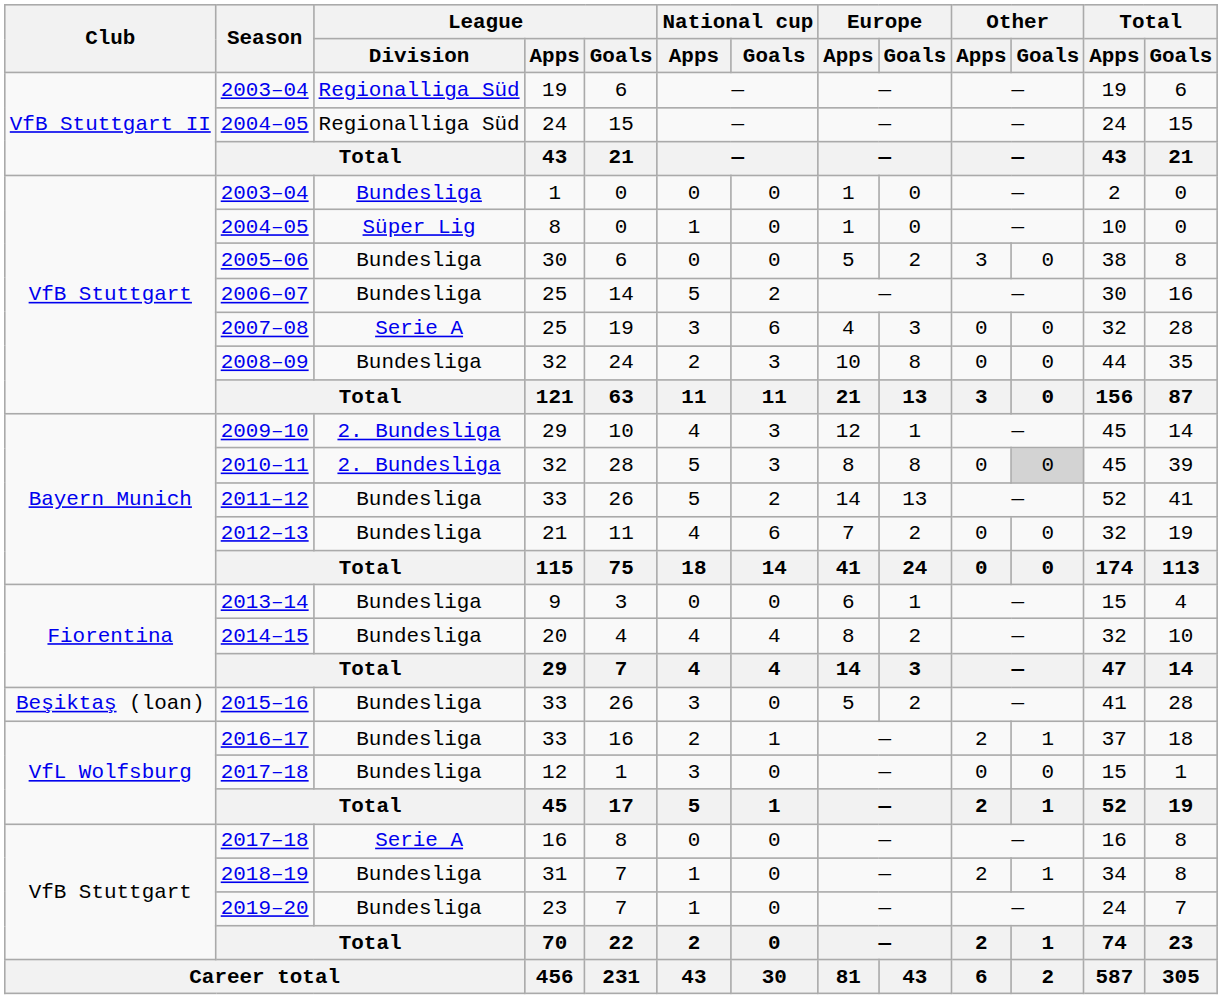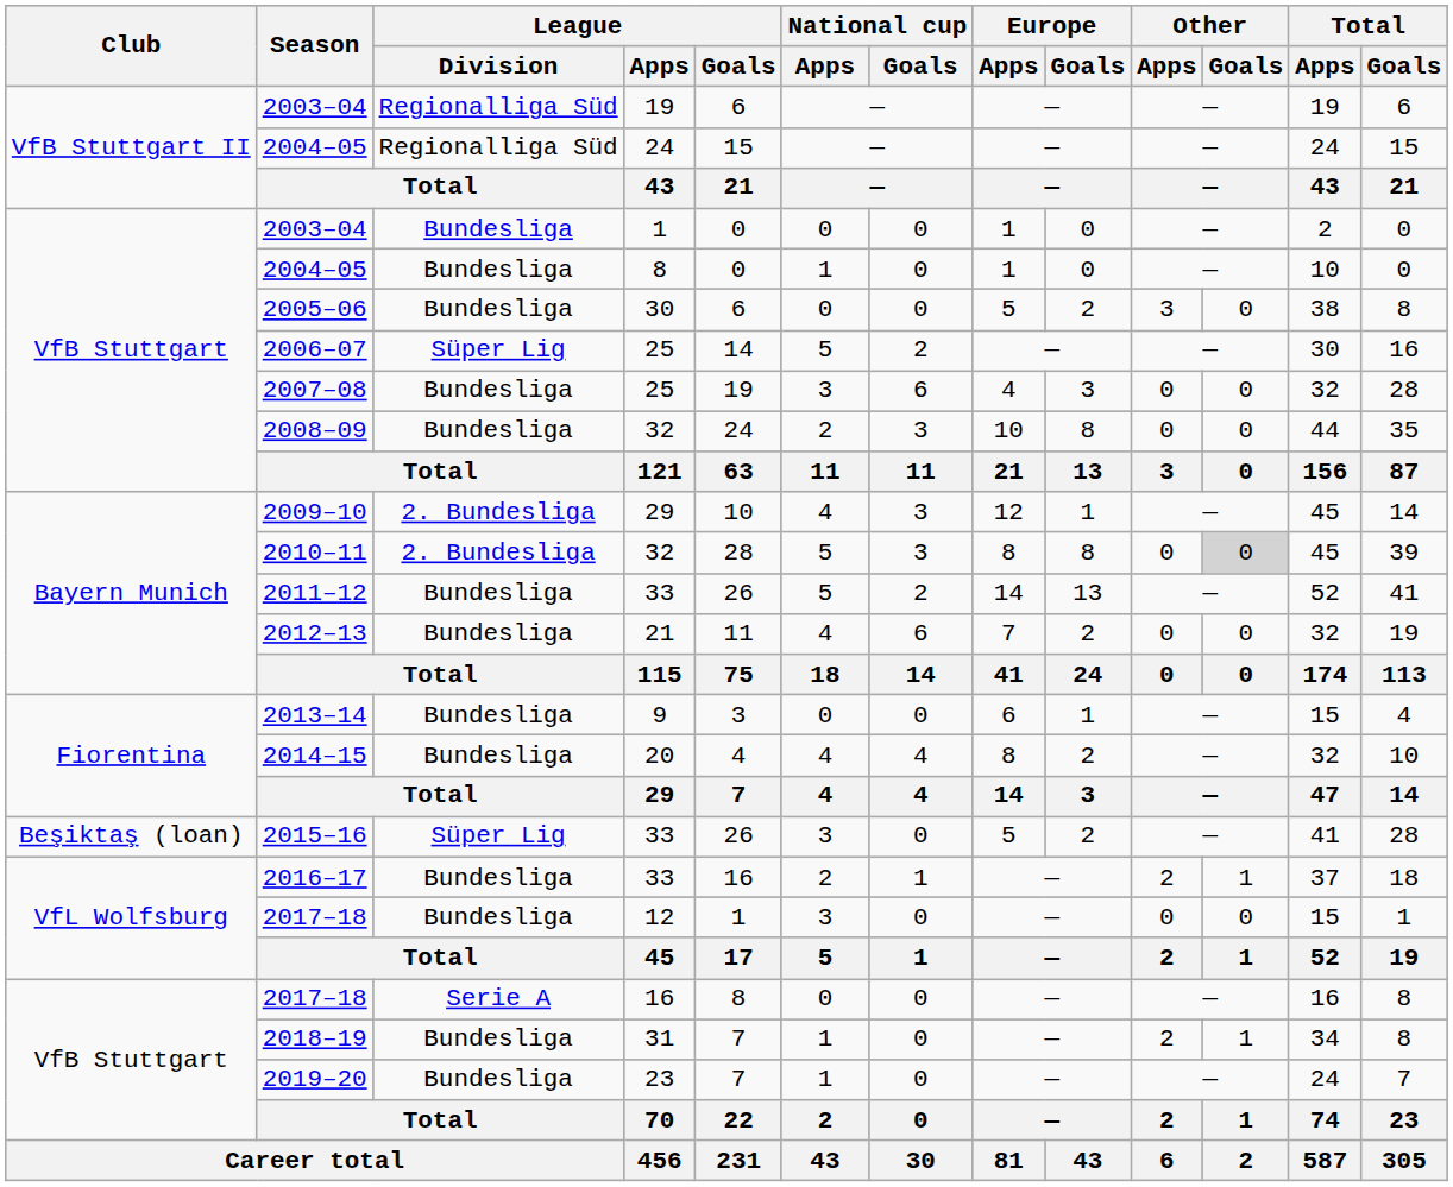2004–05 / 8 | League / Division: Süper Lig -> Bundesliga
2006–07 | League / Division: Bundesliga -> Süper Lig
2007–08 | League / Division: Serie A -> Bundesliga
2015–16 | League / Division: Bundesliga -> Süper Lig
